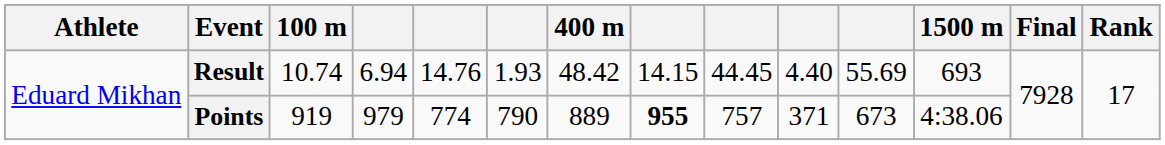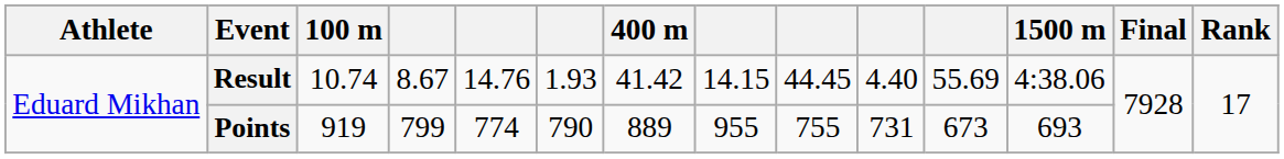Result | column 4: 6.94 -> 8.67
Result | 400 m: 48.42 -> 41.42
Result | 1500 m: 693 -> 4:38.06
Points | column 4: 979 -> 799
Points | column 8: bold -> normal
Points | column 9: 757 -> 755
Points | column 10: 371 -> 731
Points | 1500 m: 4:38.06 -> 693
